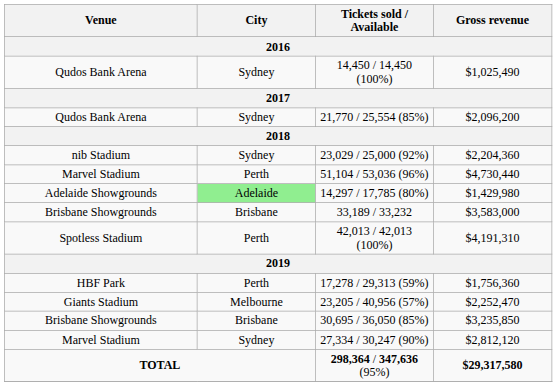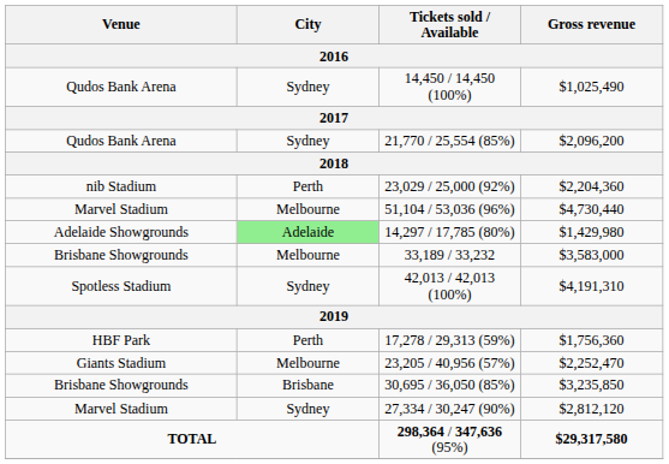23,029 / 25,000 (92%) | City: Sydney -> Perth
51,104 / 53,036 (96%) | City: Perth -> Melbourne
33,189 / 33,232 | City: Brisbane -> Melbourne
42,013 / 42,013 (100%) | City: Perth -> Sydney
